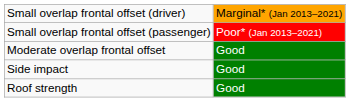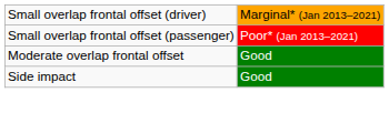- row: Roof strength | Good
